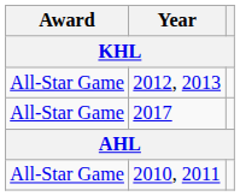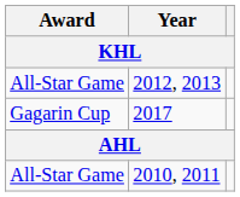2017 | Award: All-Star Game -> Gagarin Cup
